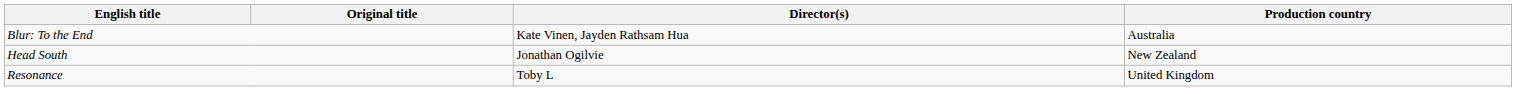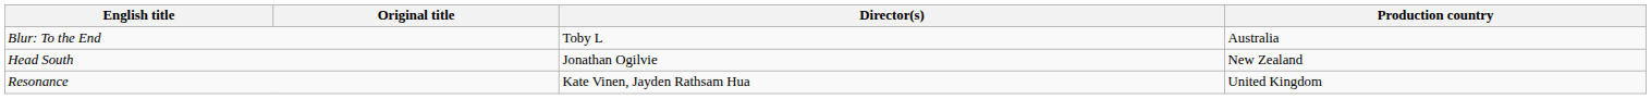Blur: To the End | Director(s): Kate Vinen, Jayden Rathsam Hua -> Toby L
Resonance | Director(s): Toby L -> Kate Vinen, Jayden Rathsam Hua
